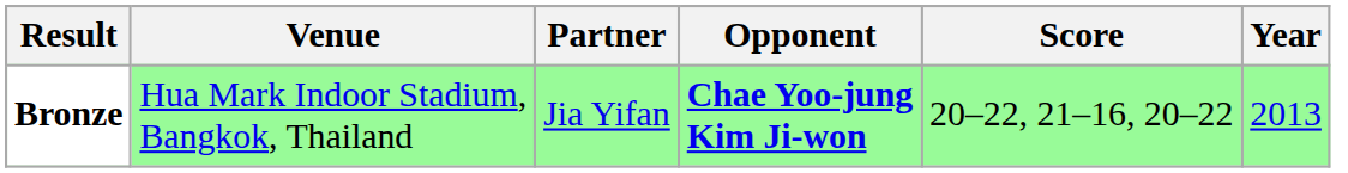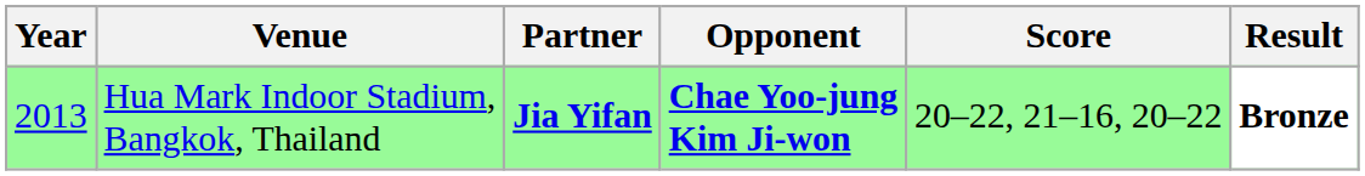columns swapped: Year <-> Result
Hua Mark Indoor Stadium, Bangkok, Thailand | Partner: normal -> bold
